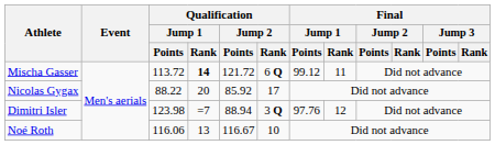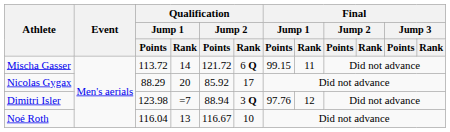Mischa Gasser | Qualification / Jump 1 / Rank: bold -> normal
Mischa Gasser | Final / Jump 1 / Points: 99.12 -> 99.15
Nicolas Gygax | Qualification / Jump 1 / Points: 88.22 -> 88.29
Noé Roth | Qualification / Jump 1 / Points: 116.06 -> 116.04
